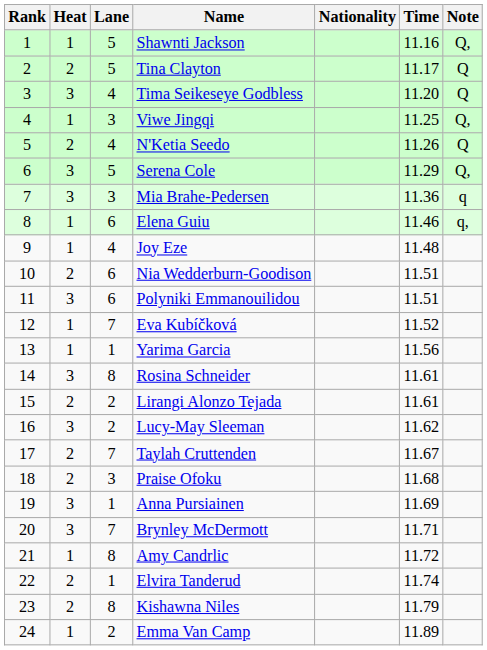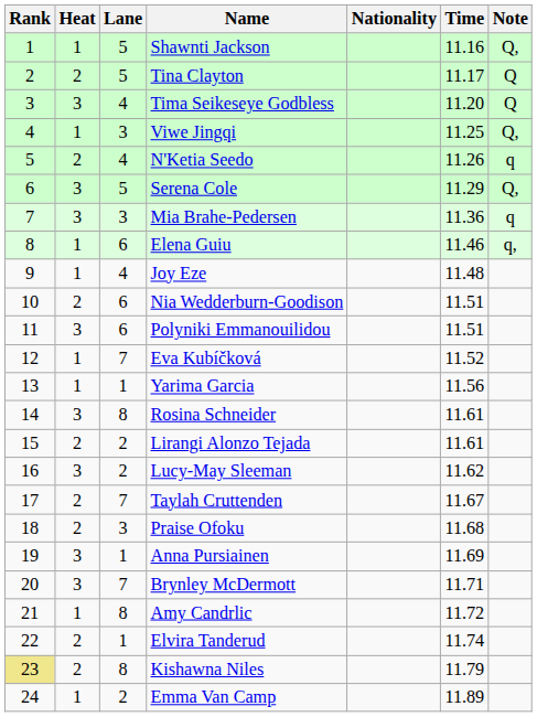N'Ketia Seedo | Note: Q -> q
Kishawna Niles | Rank: no background -> khaki background
